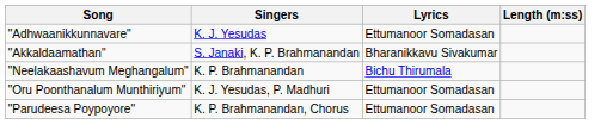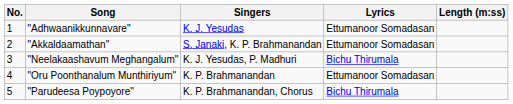+ column: No. | 1 | 2 | 3 | 4 | 5
"Akkaldaamathan" | Lyrics: Bharanikkavu Sivakumar -> Ettumanoor Somadasan
"Neelakaashavum Meghangalum" | Singers: K. P. Brahmanandan -> K. J. Yesudas, P. Madhuri
"Oru Poonthanalum Munthiriyum" | Singers: K. J. Yesudas, P. Madhuri -> K. P. Brahmanandan
"Parudeesa Poypoyore" | Lyrics: Ettumanoor Somadasan -> Bichu Thirumala
